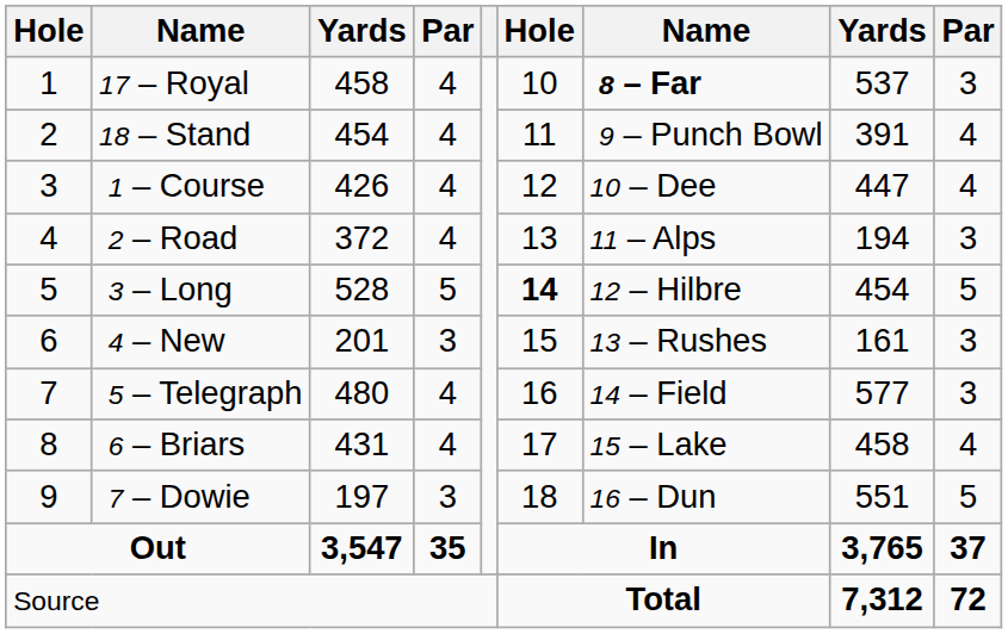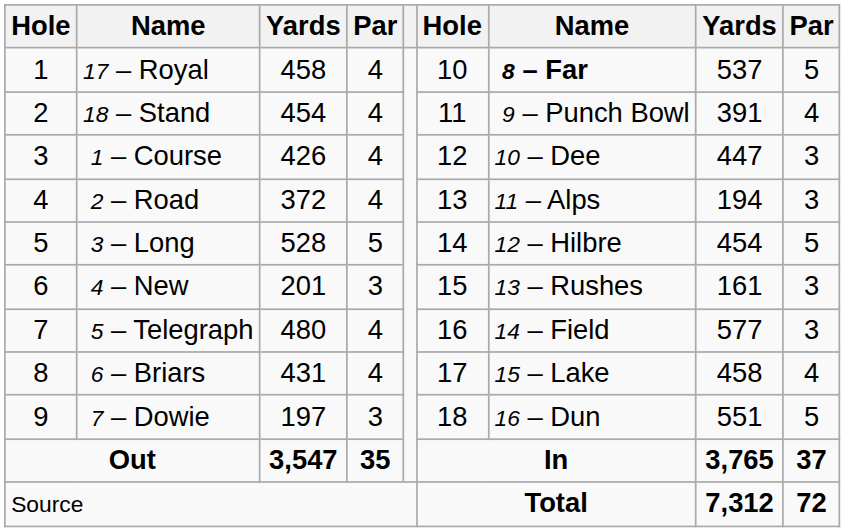17 – Royal | column 9: 3 -> 5
1 – Course | column 9: 4 -> 3
3 – Long | column 6: bold -> normal
